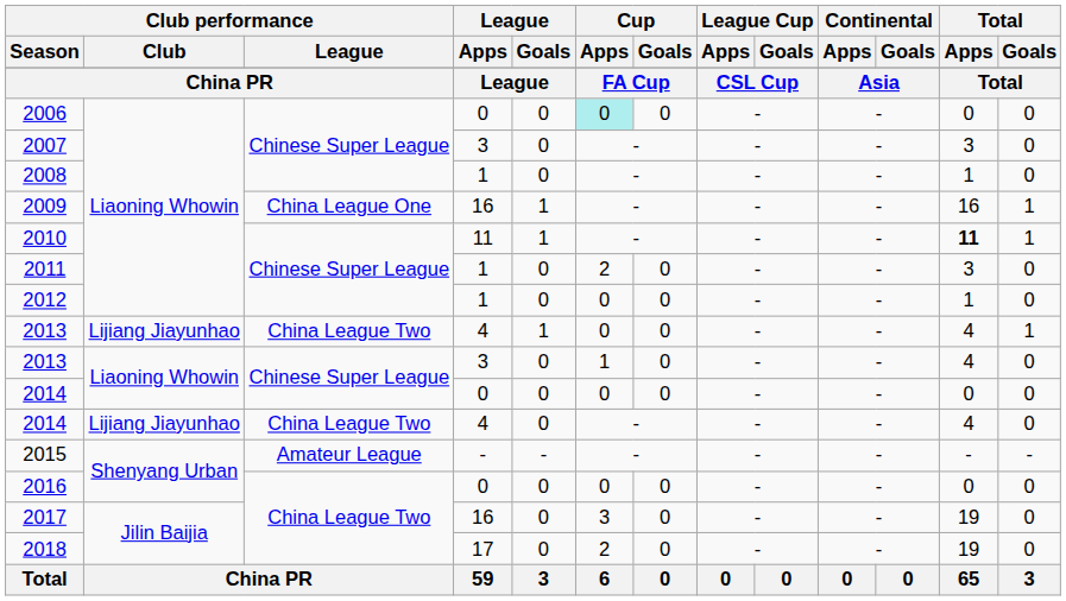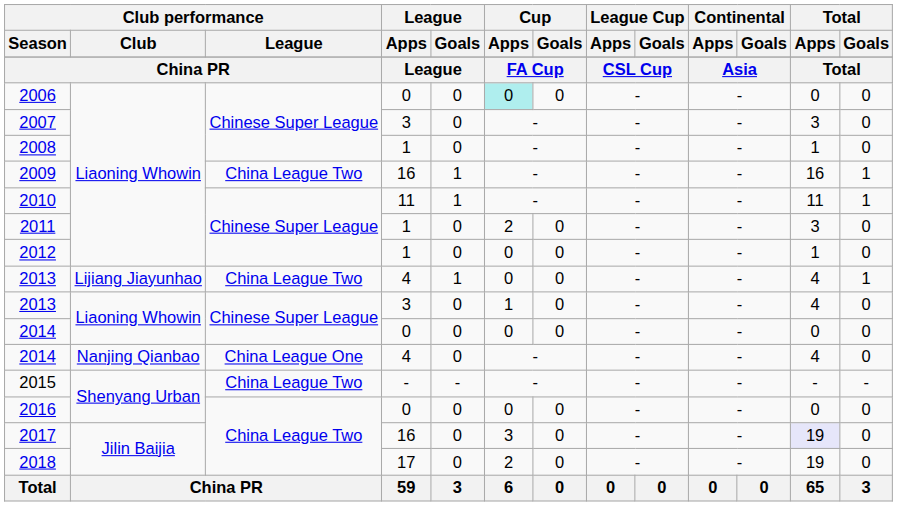2009 | Club performance / League: China League One -> China League Two
2010 | Total / Apps: bold -> normal
2014 / 4 | Club performance / Club: Lijiang Jiayunhao -> Nanjing Qianbao
2014 / 4 | Club performance / League: China League Two -> China League One
2015 | Club performance / League: Amateur League -> China League Two
2017 | Total / Apps: no background -> lavender background
